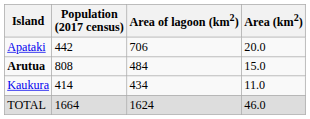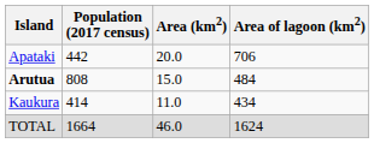columns swapped: Area (km2) <-> Area of lagoon (km2)
